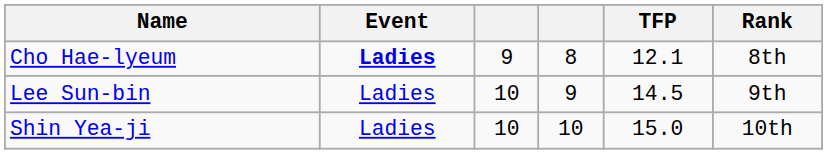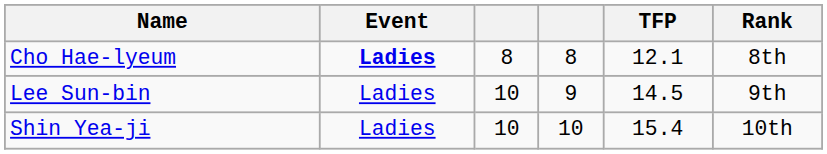Cho Hae-lyeum | column 3: 9 -> 8
Shin Yea-ji | TFP: 15.0 -> 15.4
